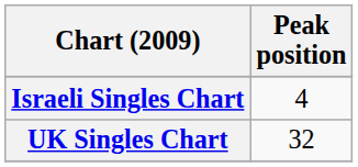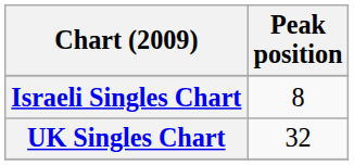Israeli Singles Chart | Peak position: 4 -> 8
